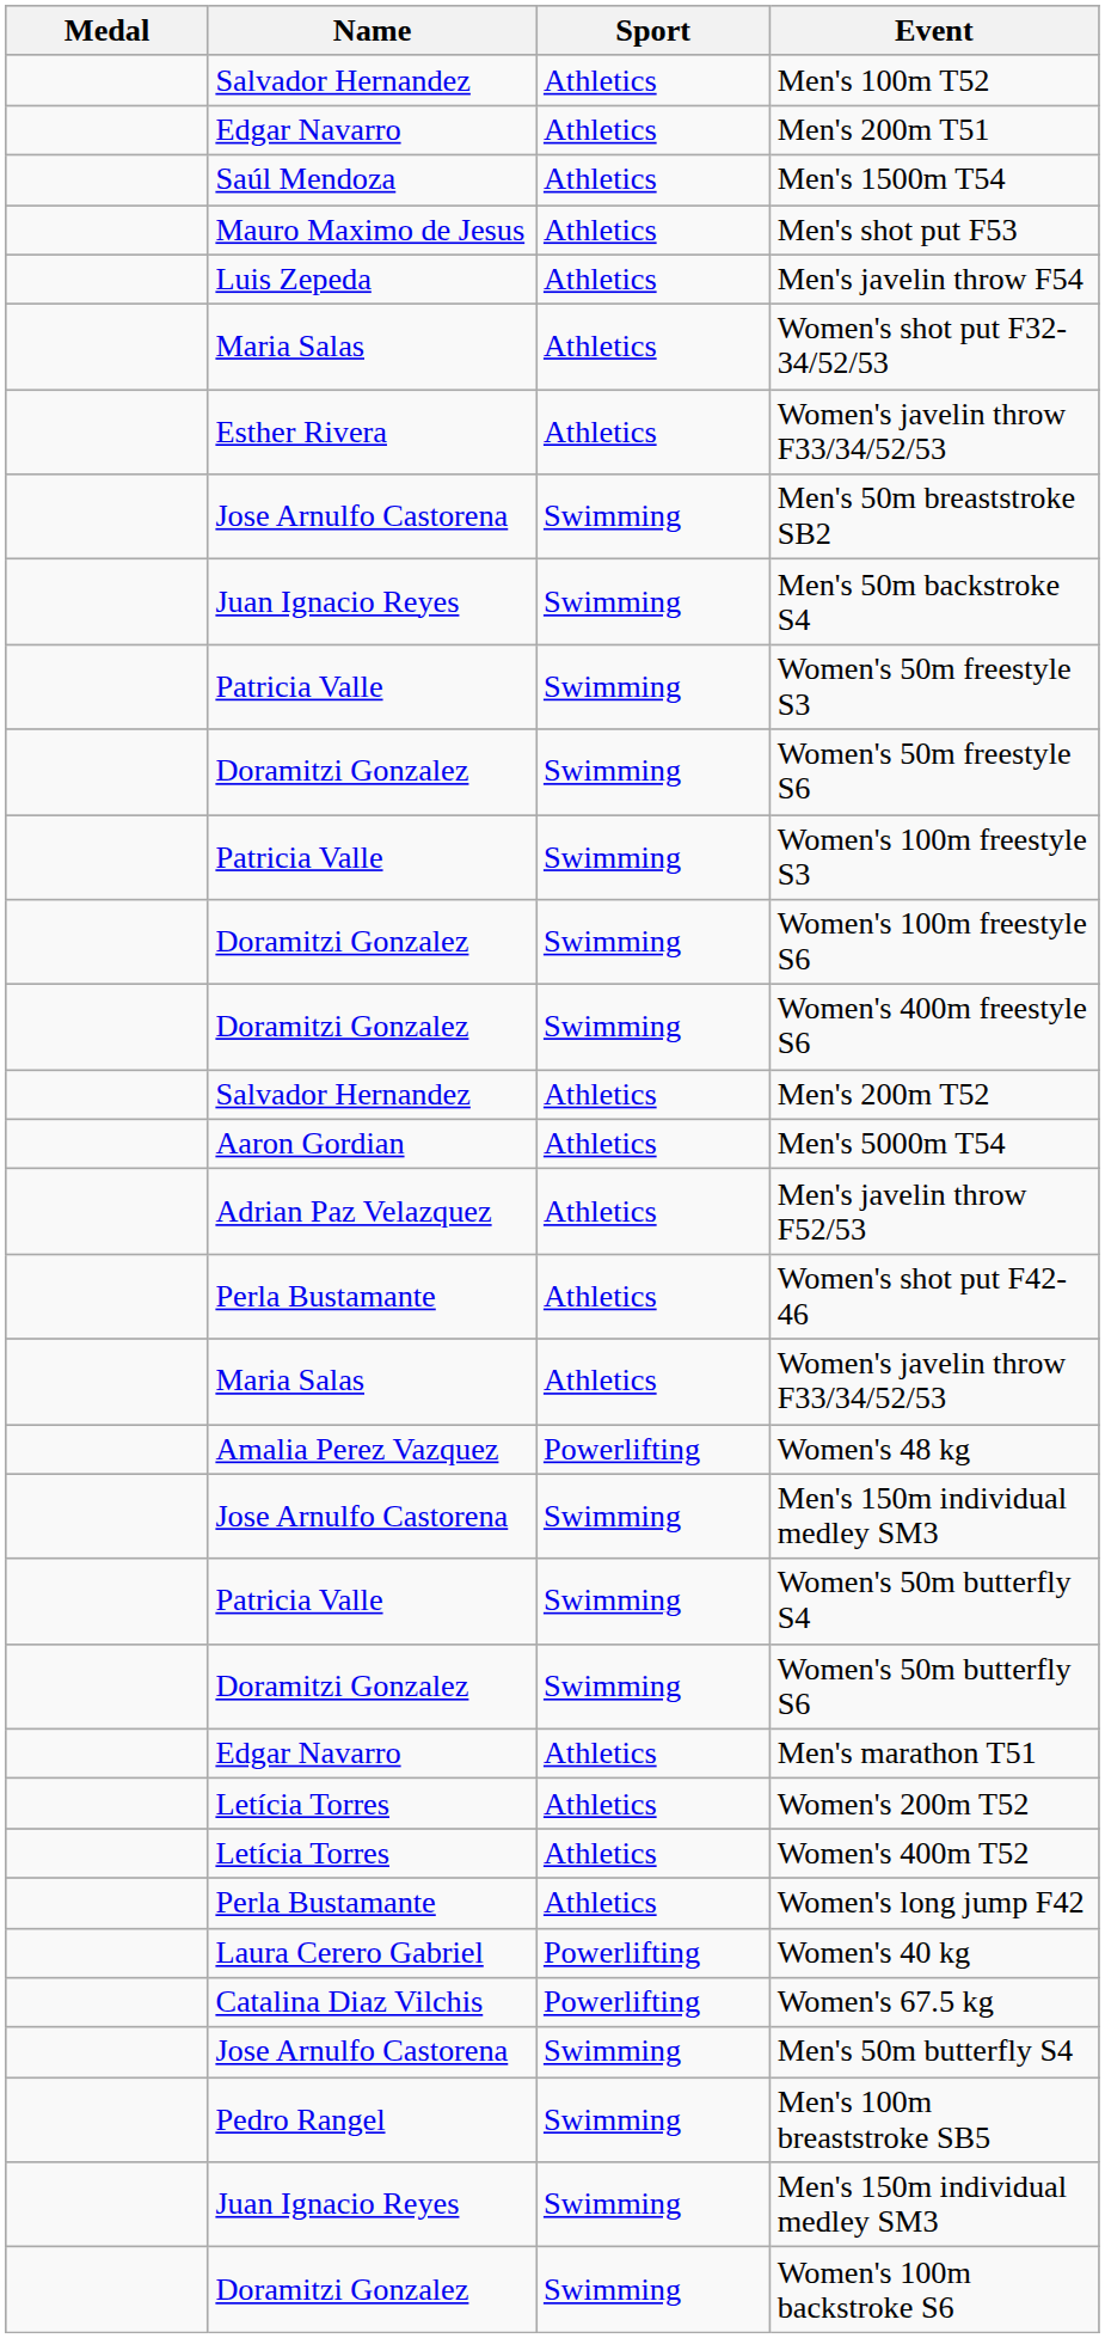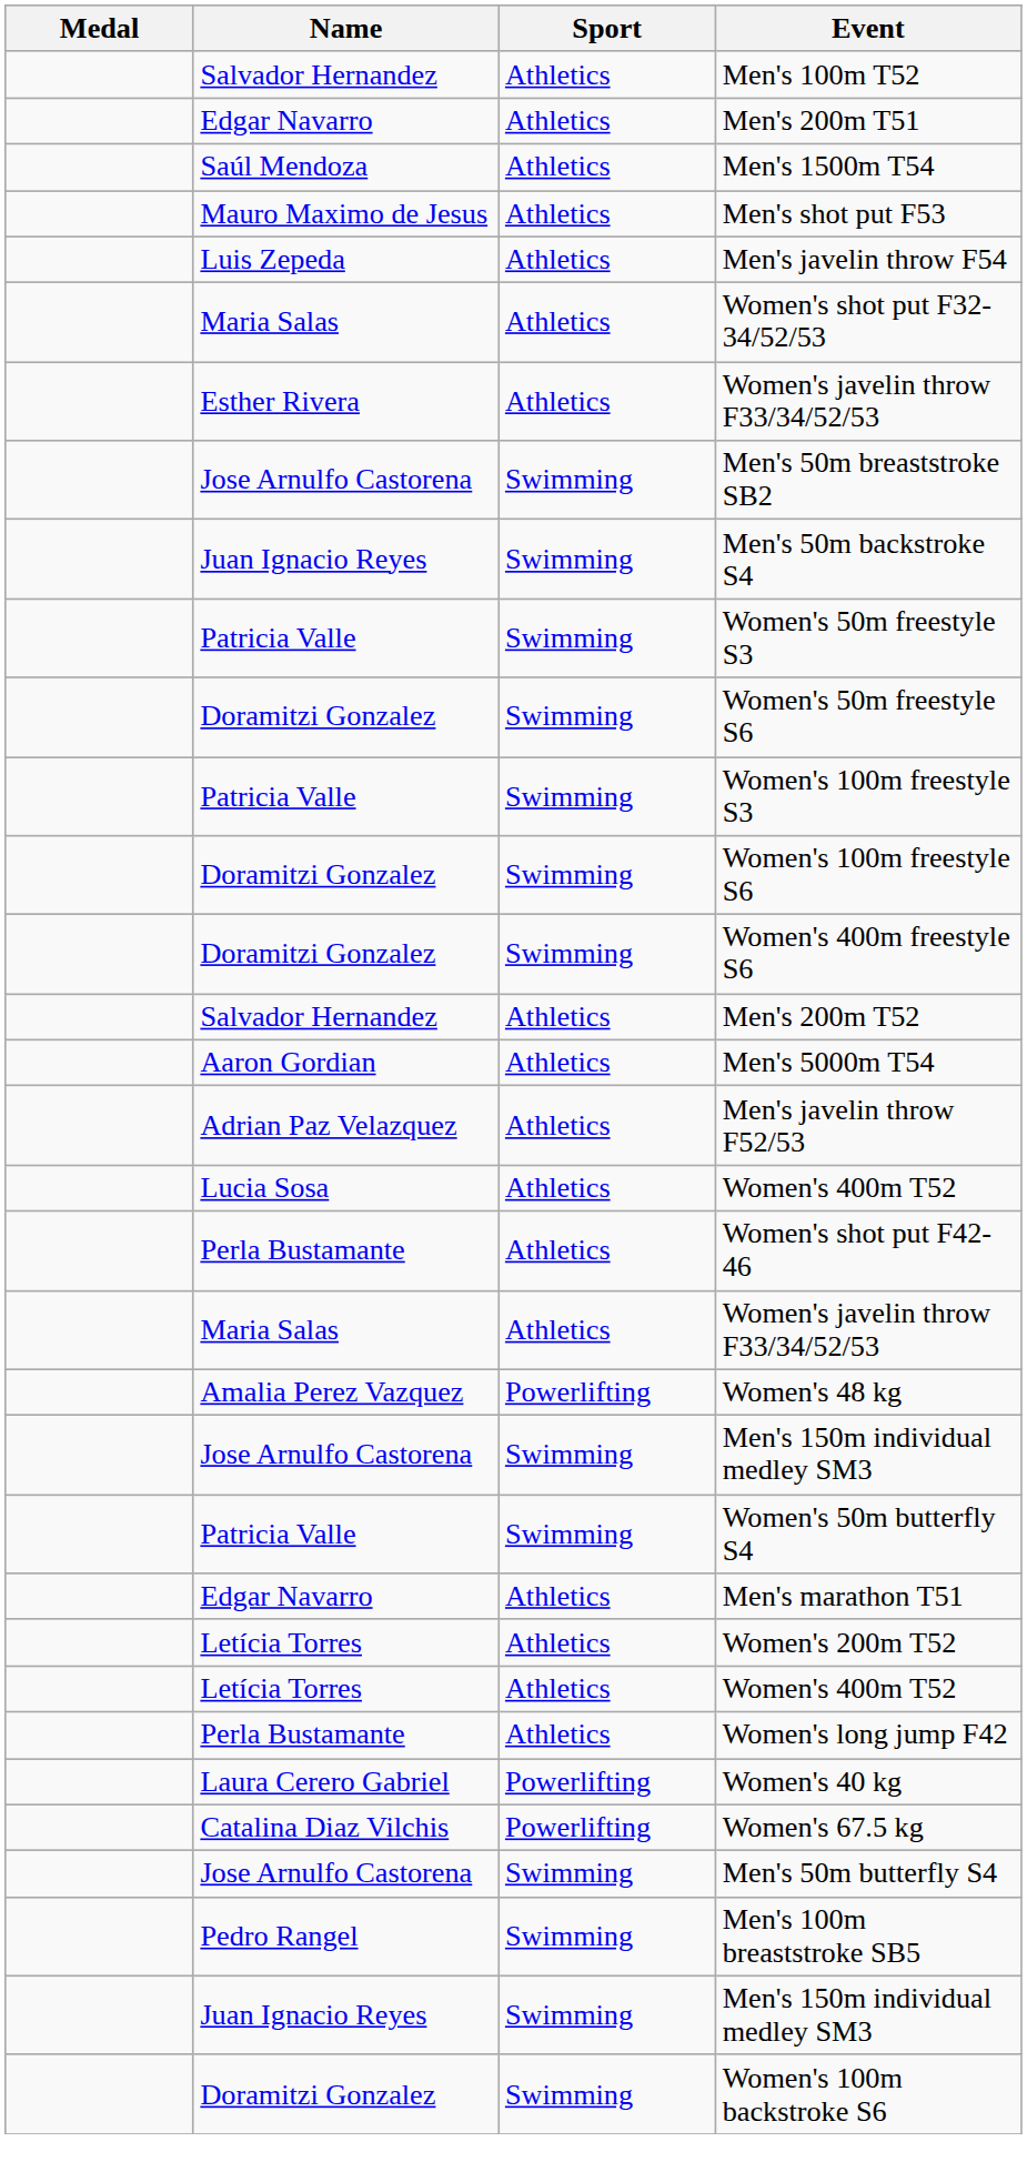+ row: Lucia Sosa | Athletics | Women's 400m T52
- row: Doramitzi Gonzalez | Swimming | Women's 50m butterfly S6
